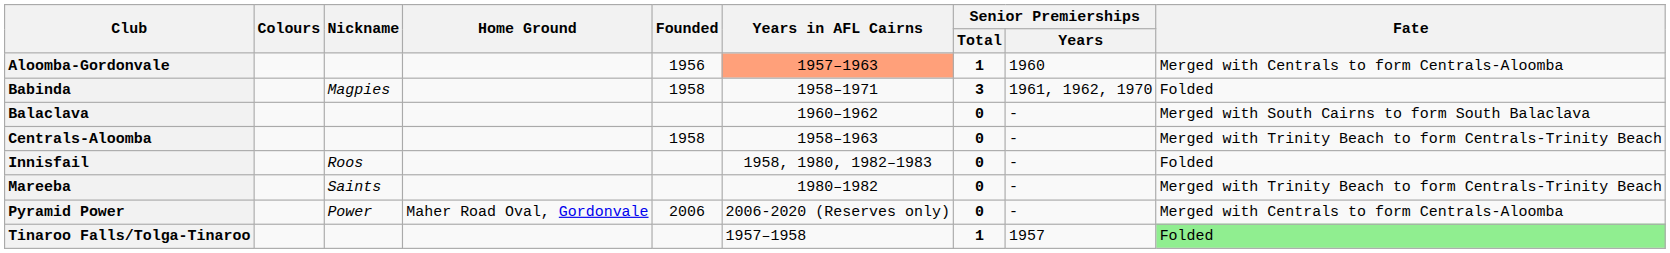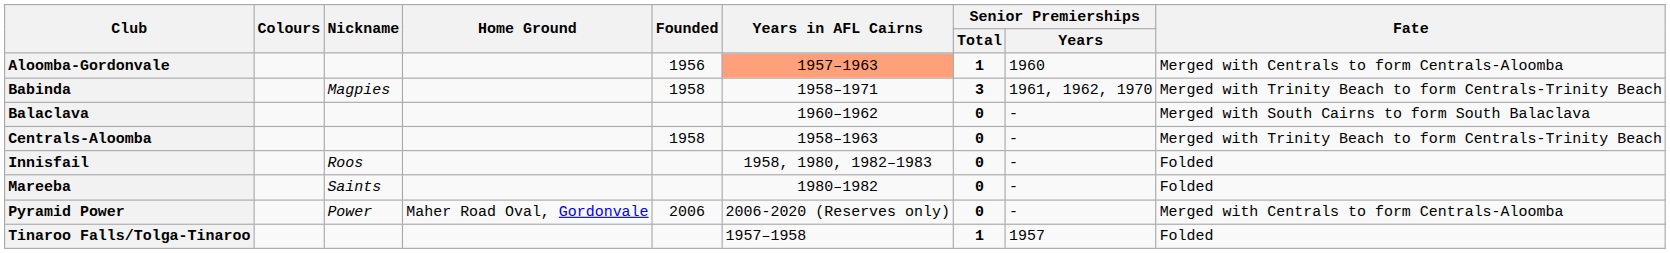Babinda | Fate: Folded -> Merged with Trinity Beach to form Centrals-Trinity Beach
Mareeba | Fate: Merged with Trinity Beach to form Centrals-Trinity Beach -> Folded
Tinaroo Falls/Tolga-Tinaroo | Fate: lightgreen background -> no background
